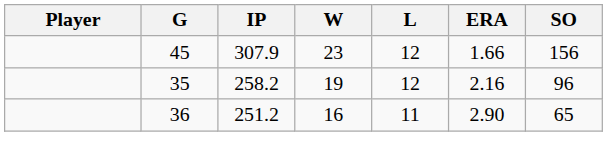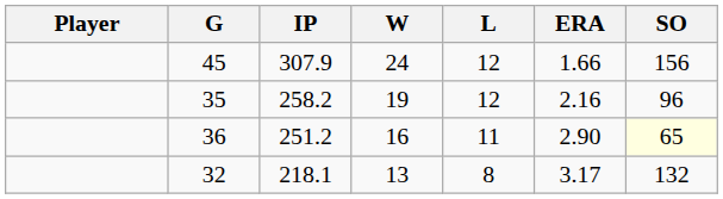45 | W: 23 -> 24
36 | SO: no background -> lightyellow background
+ row: 32 | 218.1 | 13 | 8 | 3.17 | 132
